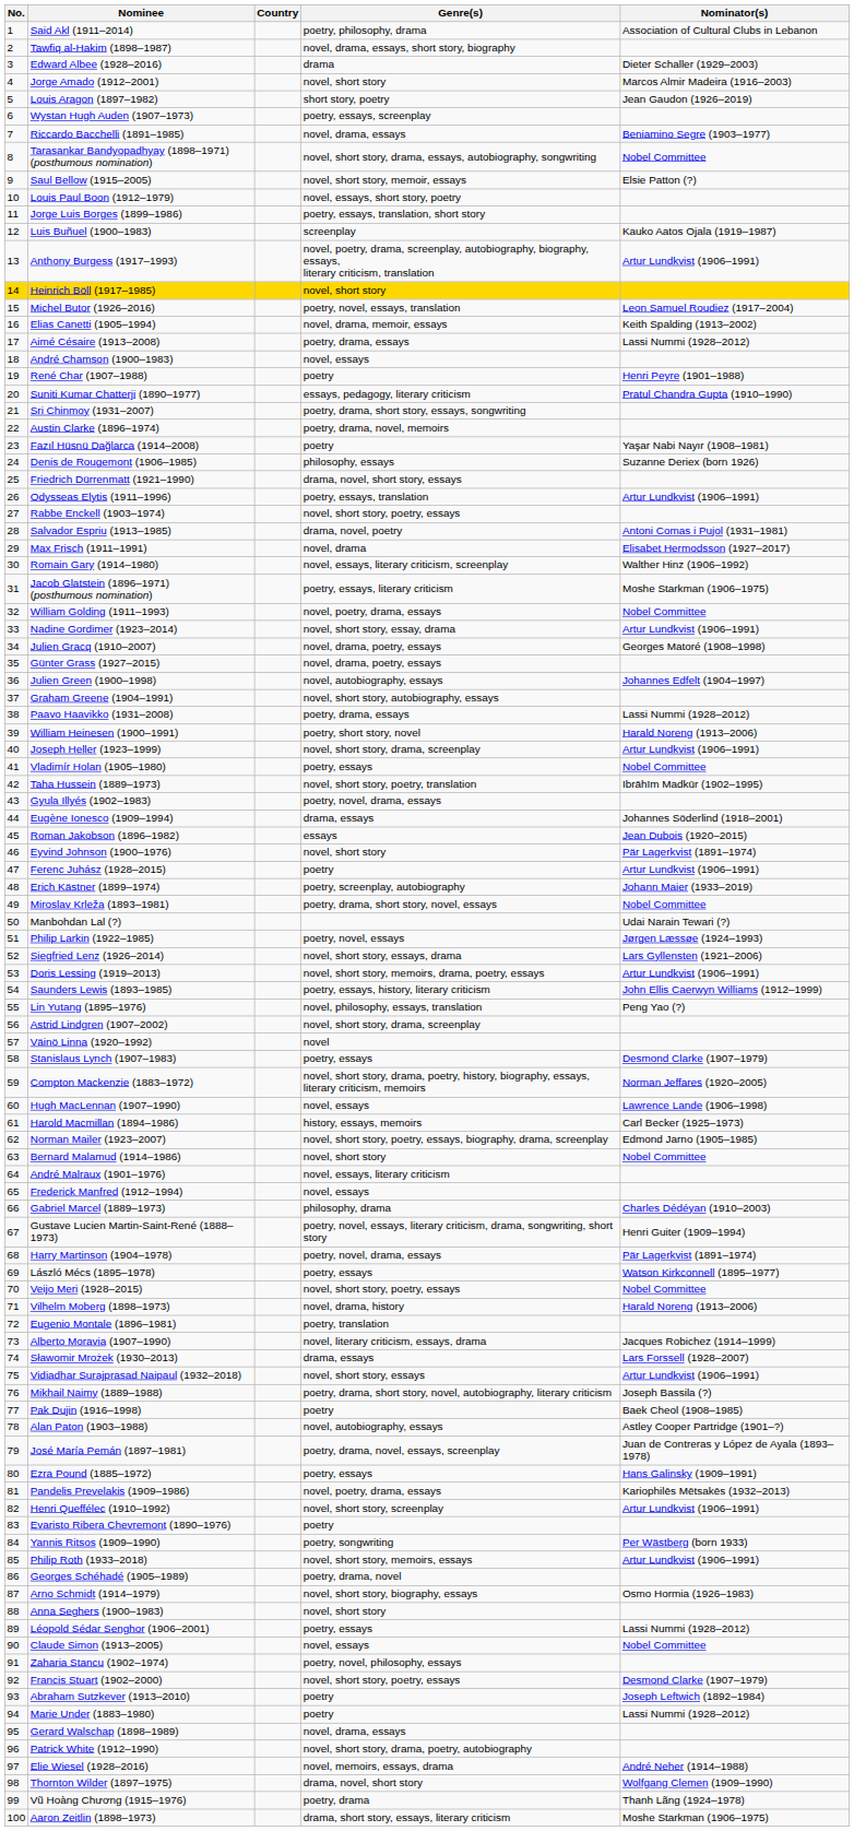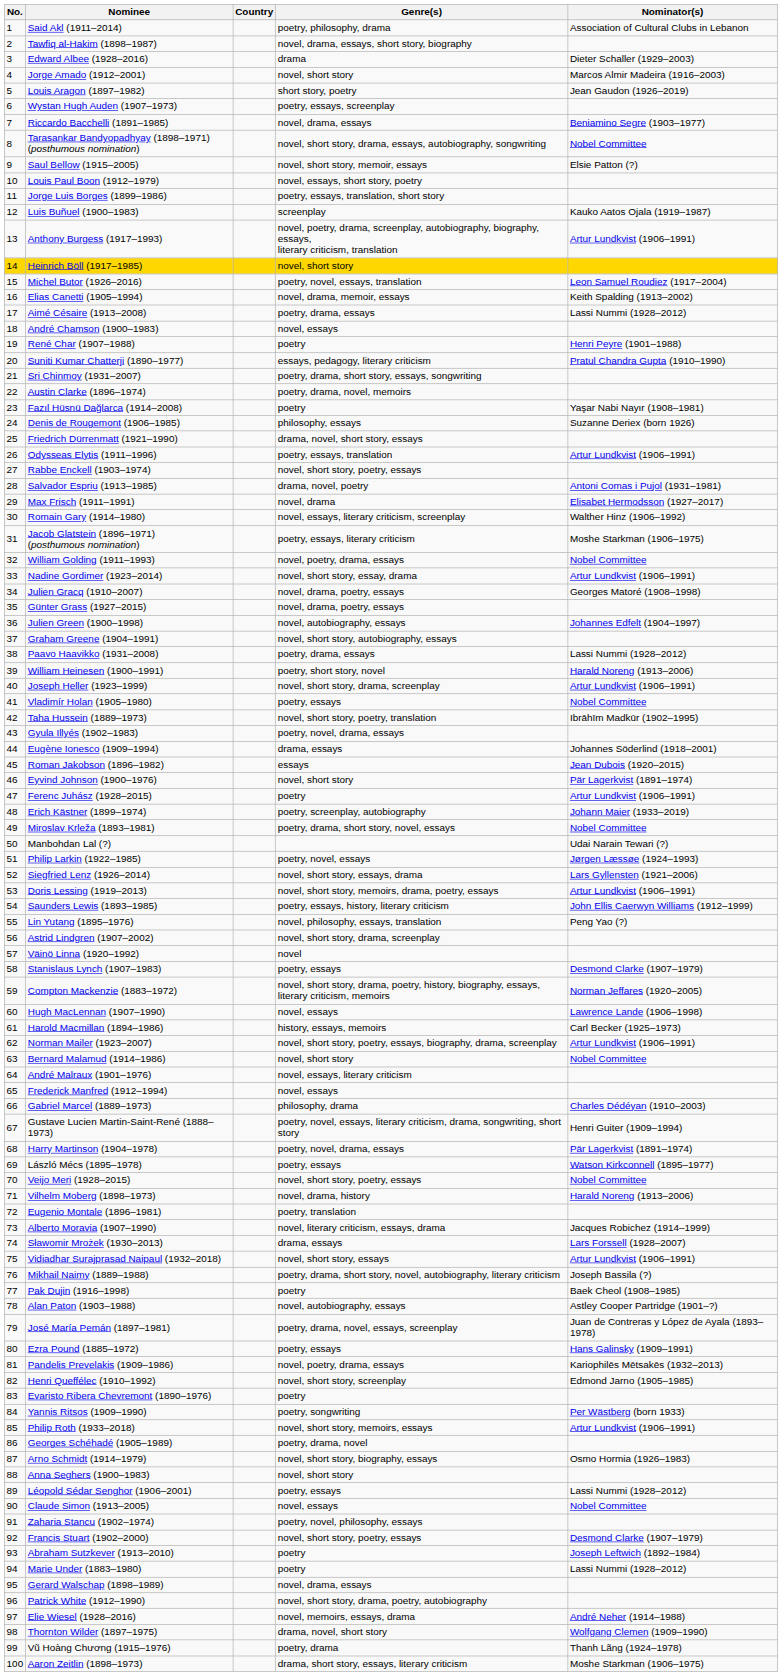Norman Mailer (1923–2007) | Nominator(s): Edmond Jarno (1905–1985) -> Artur Lundkvist (1906–1991)
Henri Queffélec (1910–1992) | Nominator(s): Artur Lundkvist (1906–1991) -> Edmond Jarno (1905–1985)
